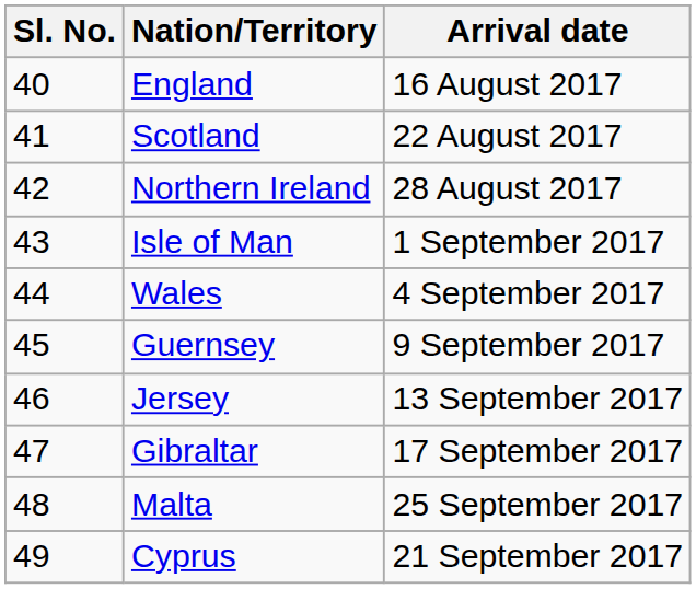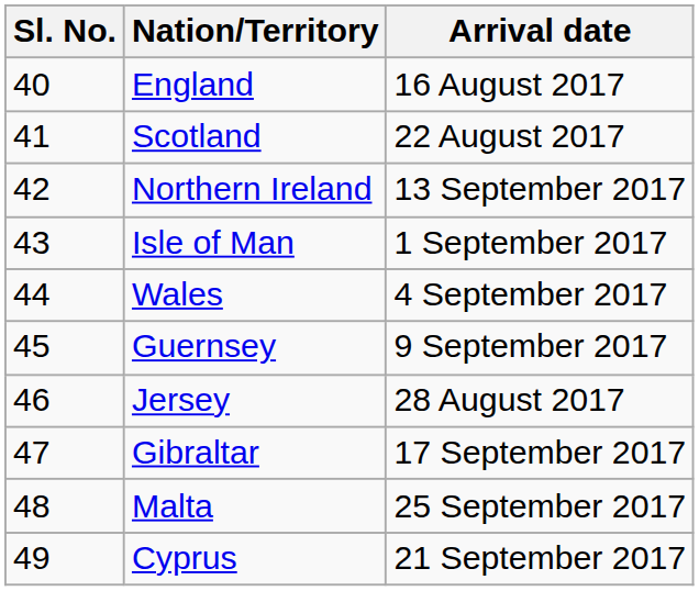Northern Ireland | Arrival date: 28 August 2017 -> 13 September 2017
Jersey | Arrival date: 13 September 2017 -> 28 August 2017
